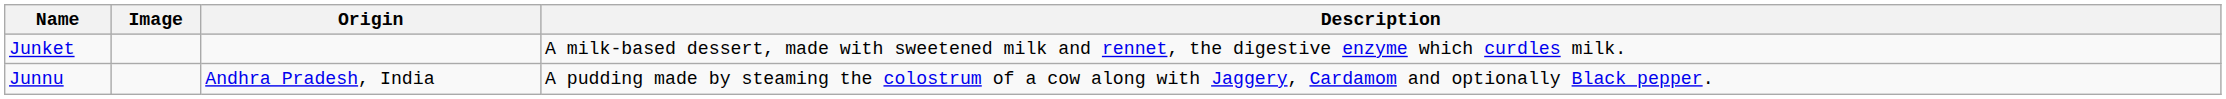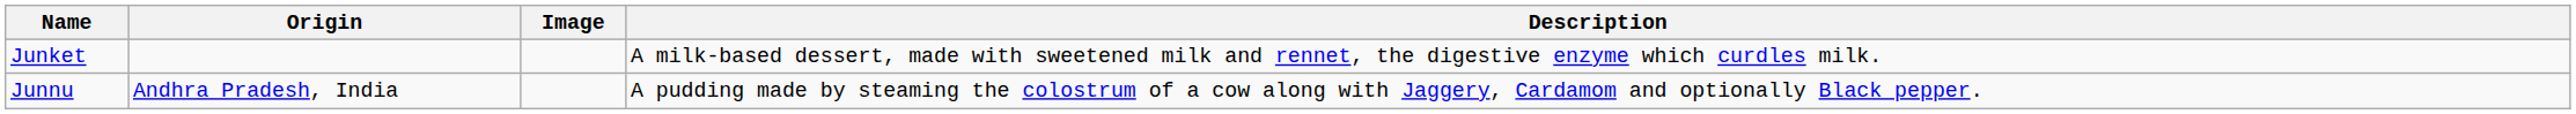columns swapped: Image <-> Origin
